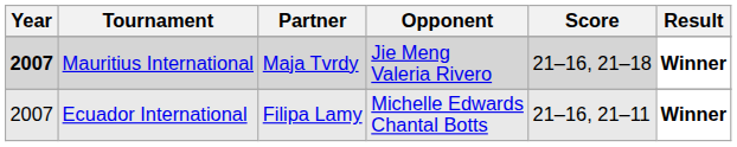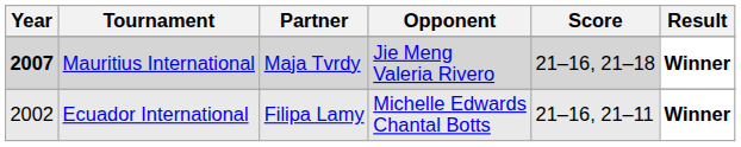Ecuador International | Year: 2007 -> 2002
